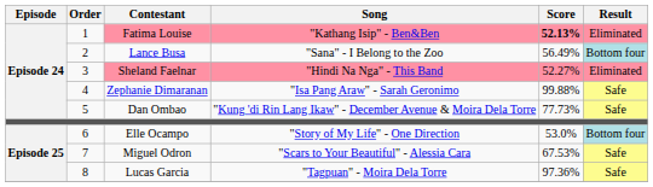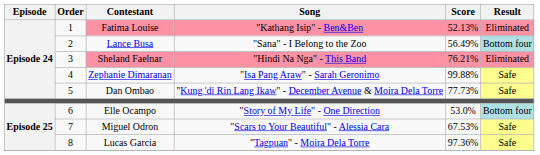Fatima Louise | Score: bold -> normal
Sheland Faelnar | Score: 52.27% -> 76.21%
